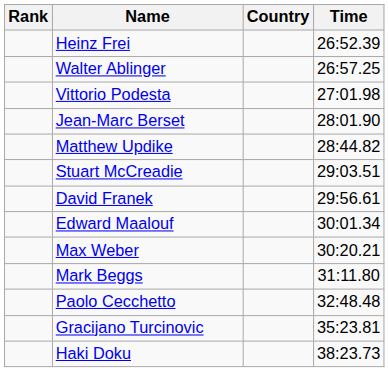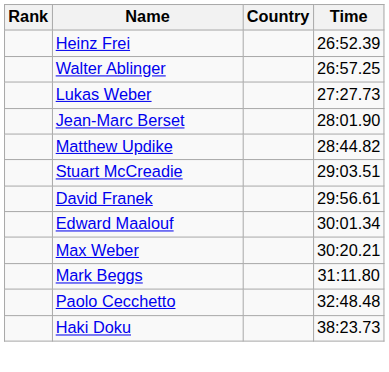- row: Vittorio Podesta | 27:01.98
+ row: Lukas Weber | 27:27.73
- row: Gracijano Turcinovic | 35:23.81
